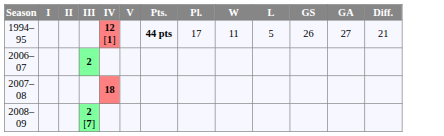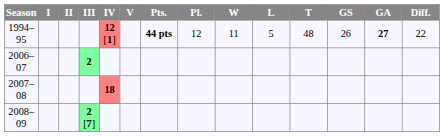+ column: T | 48
1994–95 | Pl.: 17 -> 12
1994–95 | GA: normal -> bold
1994–95 | Diff.: 21 -> 22
